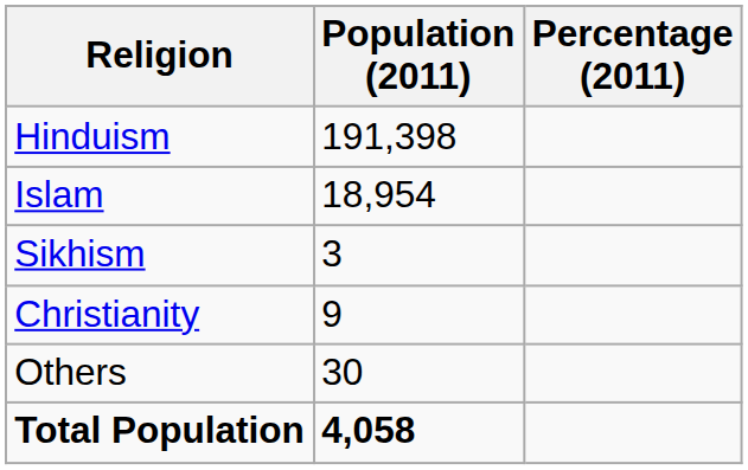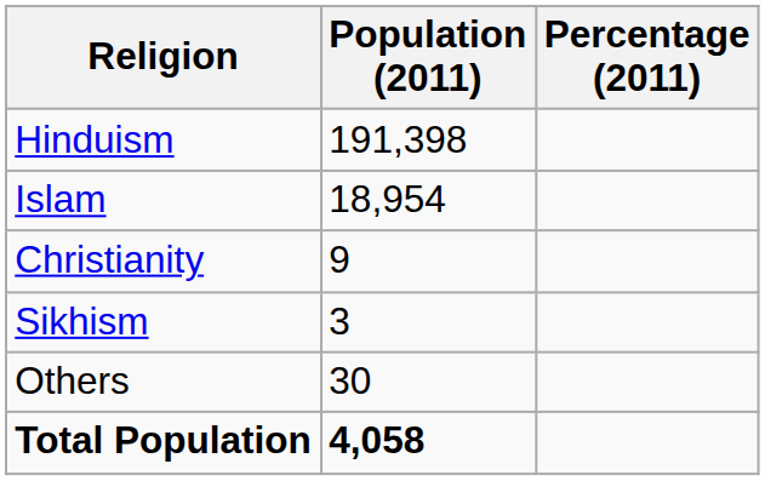rows swapped: Christianity <-> Sikhism
